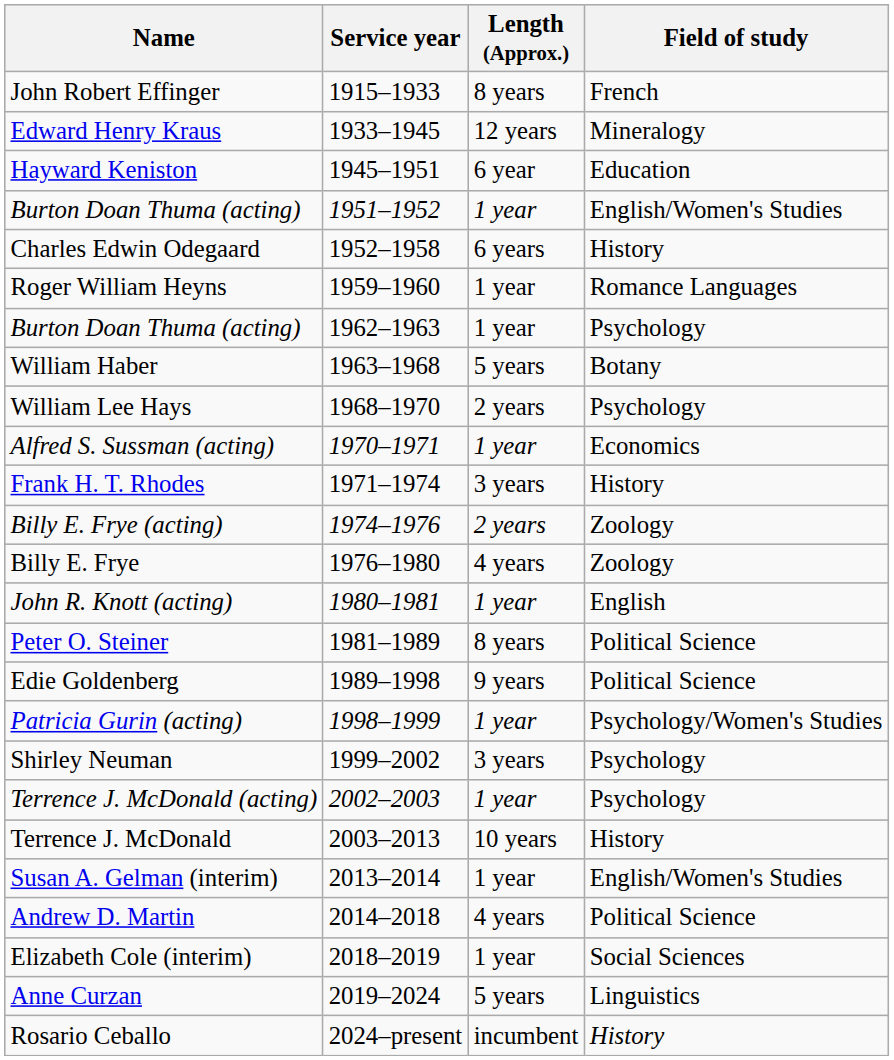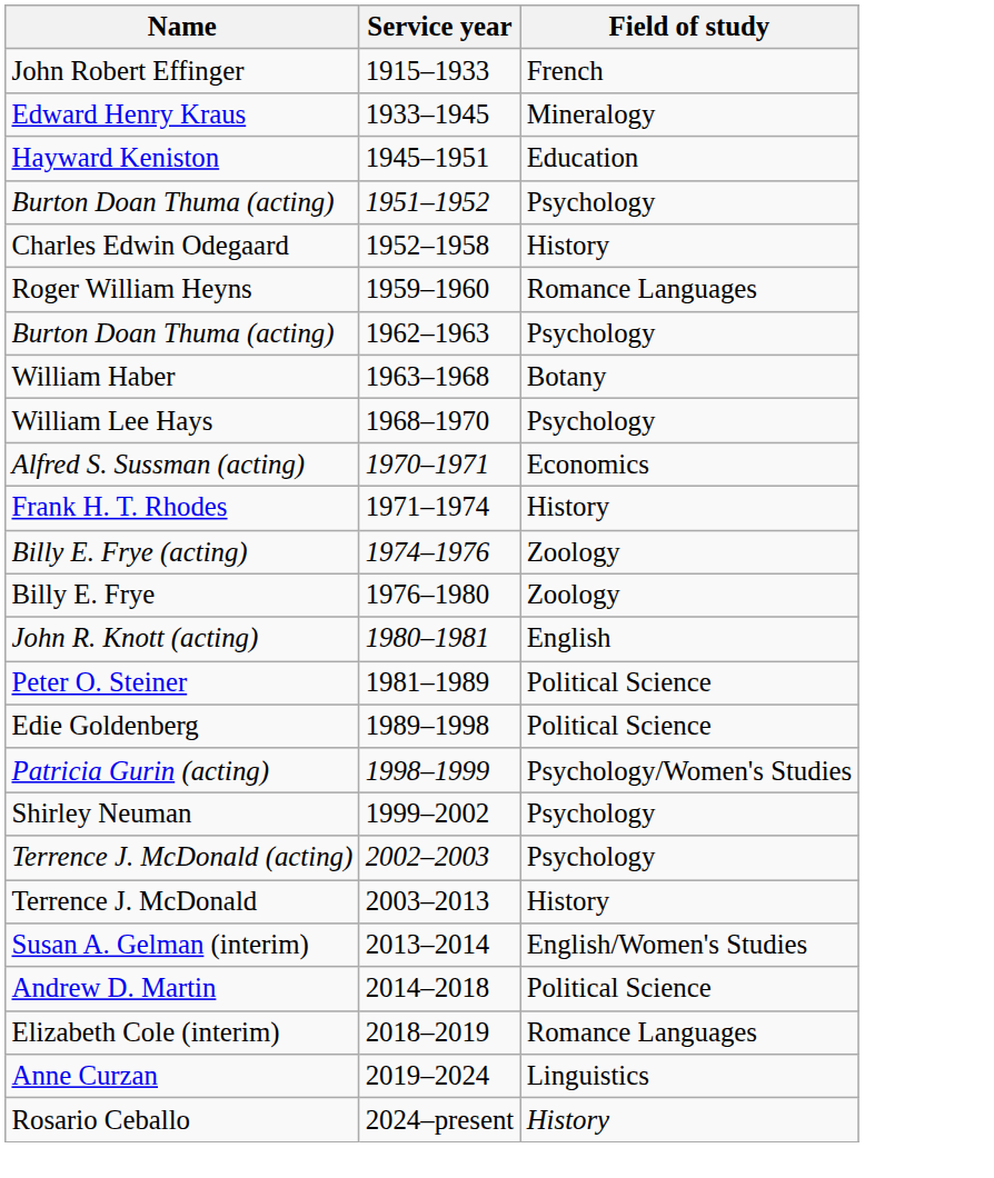- column: Length (Approx.) | 8 years | 12 years | 6 year | 1 year | 6 years | 1 year | 1 year | 5 years | 2 years | 1 year | 3 years | 2 years | 4 years | 1 year | 8 years | 9 years | 1 year | 3 years | 1 year | 10 years | 1 year | 4 years | 1 year | 5 years | incumbent
Burton Doan Thuma (acting) / 1951–1952 | Field of study: English/Women's Studies -> Psychology
Elizabeth Cole (interim) | Field of study: Social Sciences -> Romance Languages
